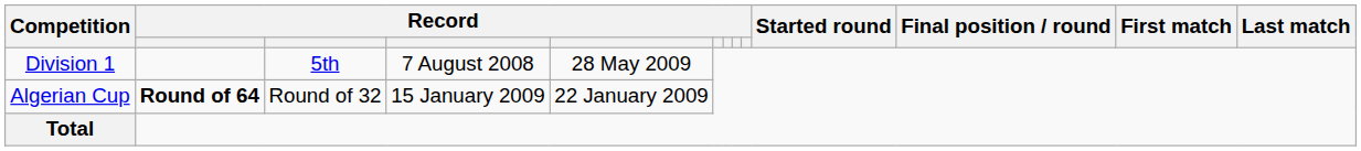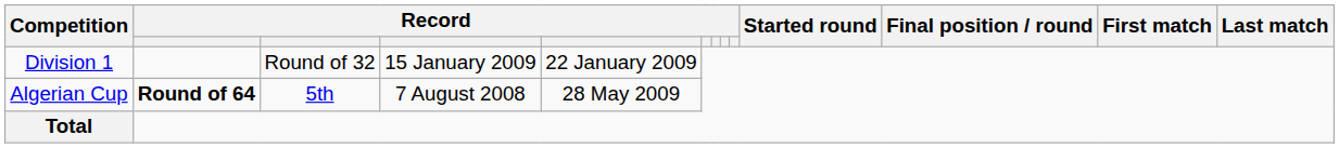Division 1 | column 3: 5th -> Round of 32
Division 1 | column 4: 7 August 2008 -> 15 January 2009
Division 1 | column 5: 28 May 2009 -> 22 January 2009
Algerian Cup | column 3: Round of 32 -> 5th
Algerian Cup | column 4: 15 January 2009 -> 7 August 2008
Algerian Cup | column 5: 22 January 2009 -> 28 May 2009
